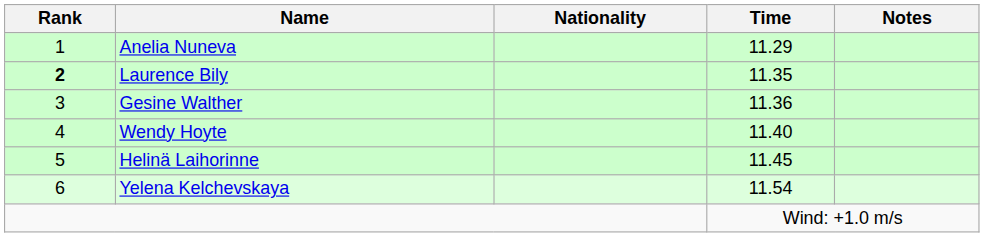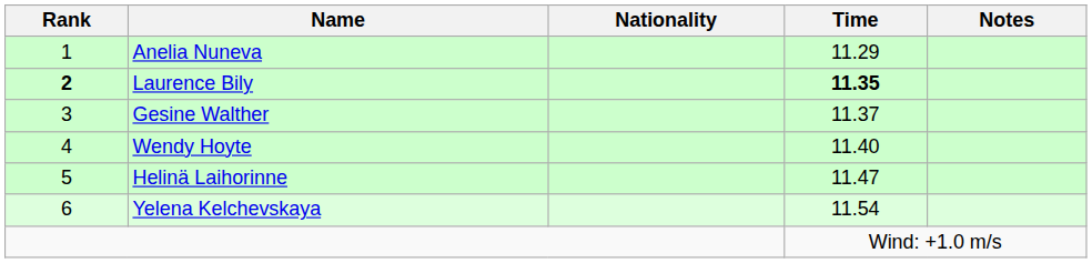Laurence Bily | Time: normal -> bold
Gesine Walther | Time: 11.36 -> 11.37
Helinä Laihorinne | Time: 11.45 -> 11.47
